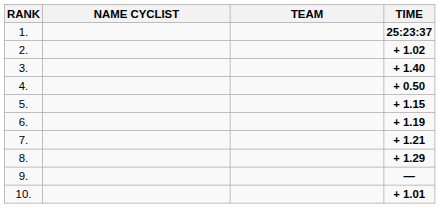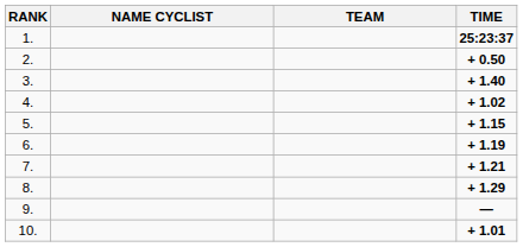2. | TIME: + 1.02 -> + 0.50
4. | TIME: + 0.50 -> + 1.02
